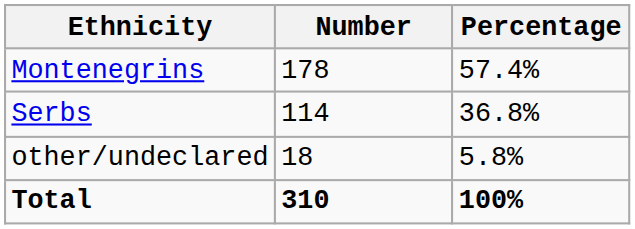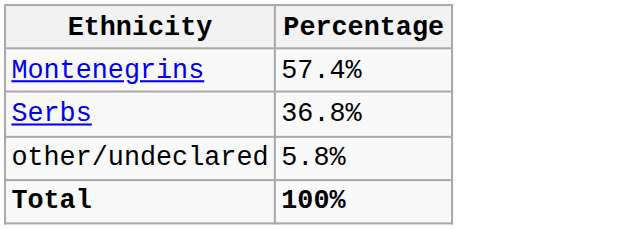- column: Number | 178 | 114 | 18 | 310
